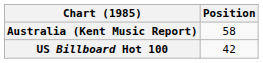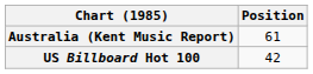Australia (Kent Music Report) | Position: 58 -> 61
